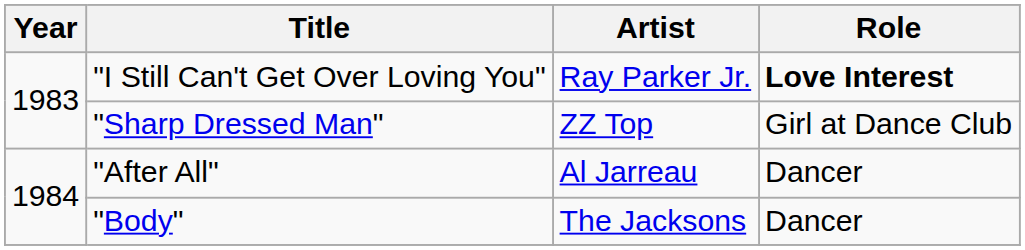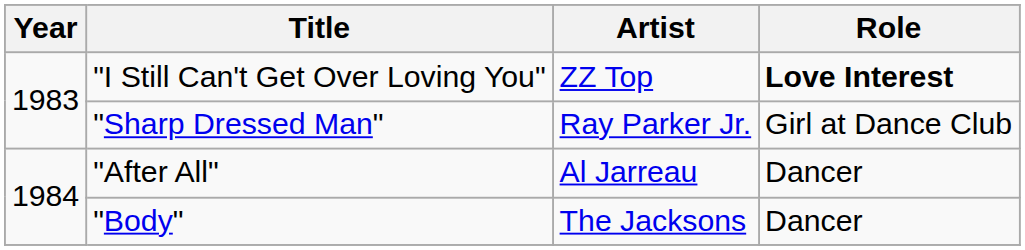"I Still Can't Get Over Loving You" | Artist: Ray Parker Jr. -> ZZ Top
"Sharp Dressed Man" | Artist: ZZ Top -> Ray Parker Jr.
